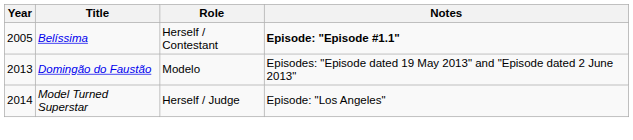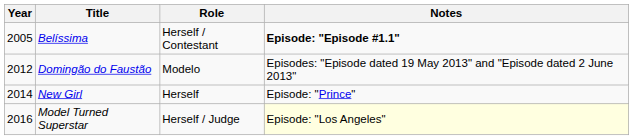Domingão do Faustão | Year: 2013 -> 2012
+ row: 2014 | New Girl | Herself | Episode: "Prince"
Model Turned Superstar | Year: 2014 -> 2016
Model Turned Superstar | Notes: no background -> lightyellow background
